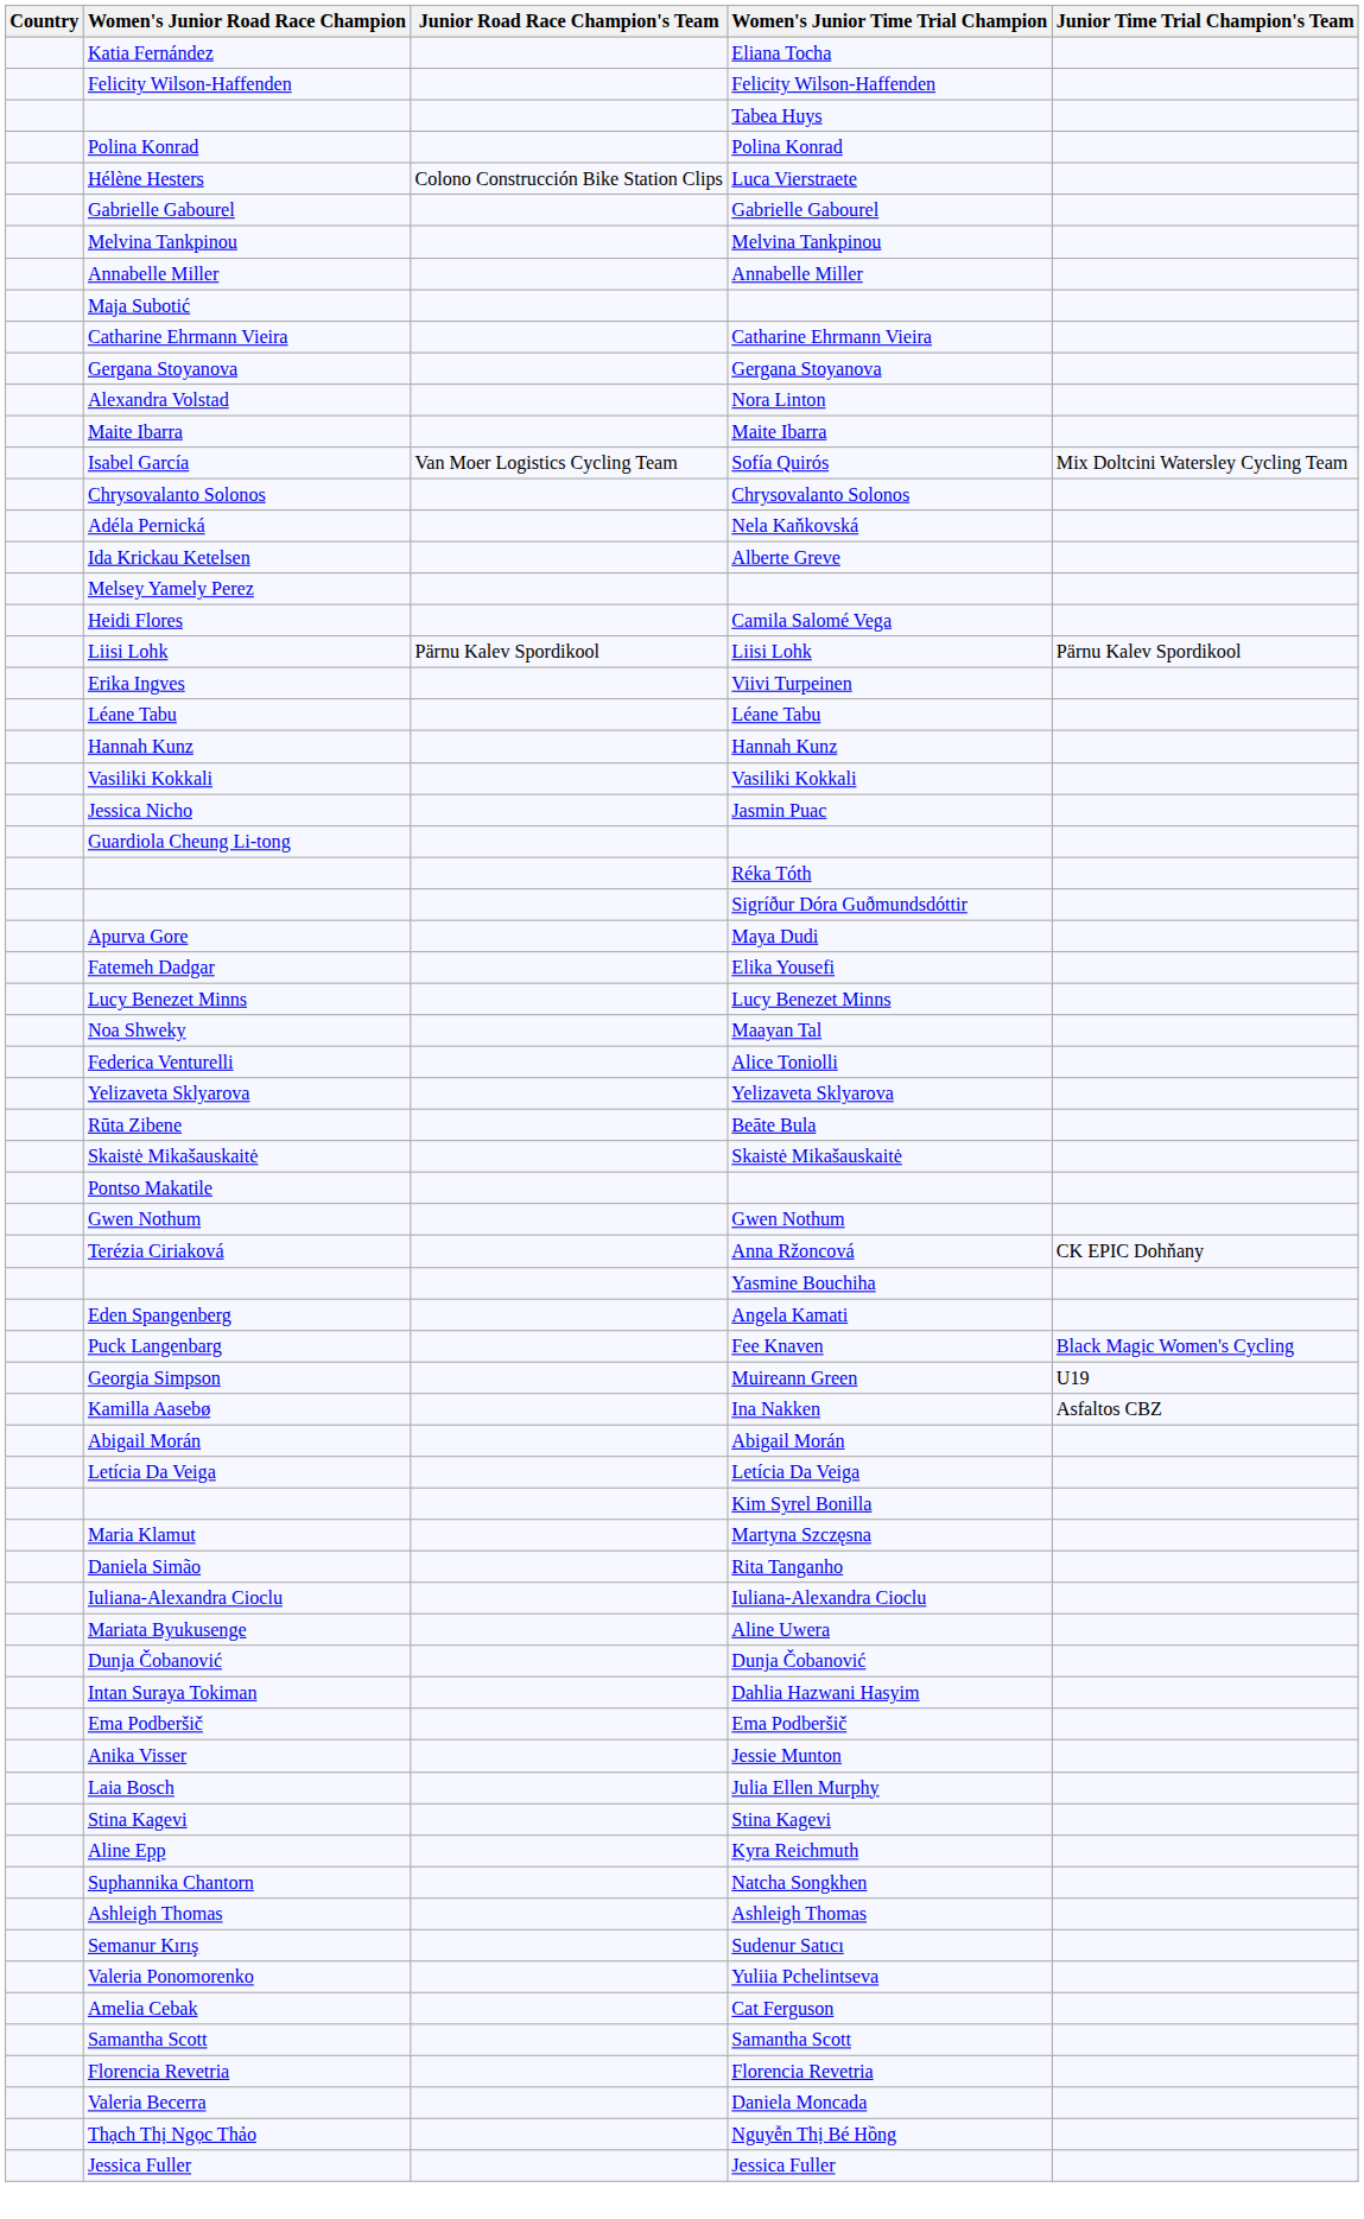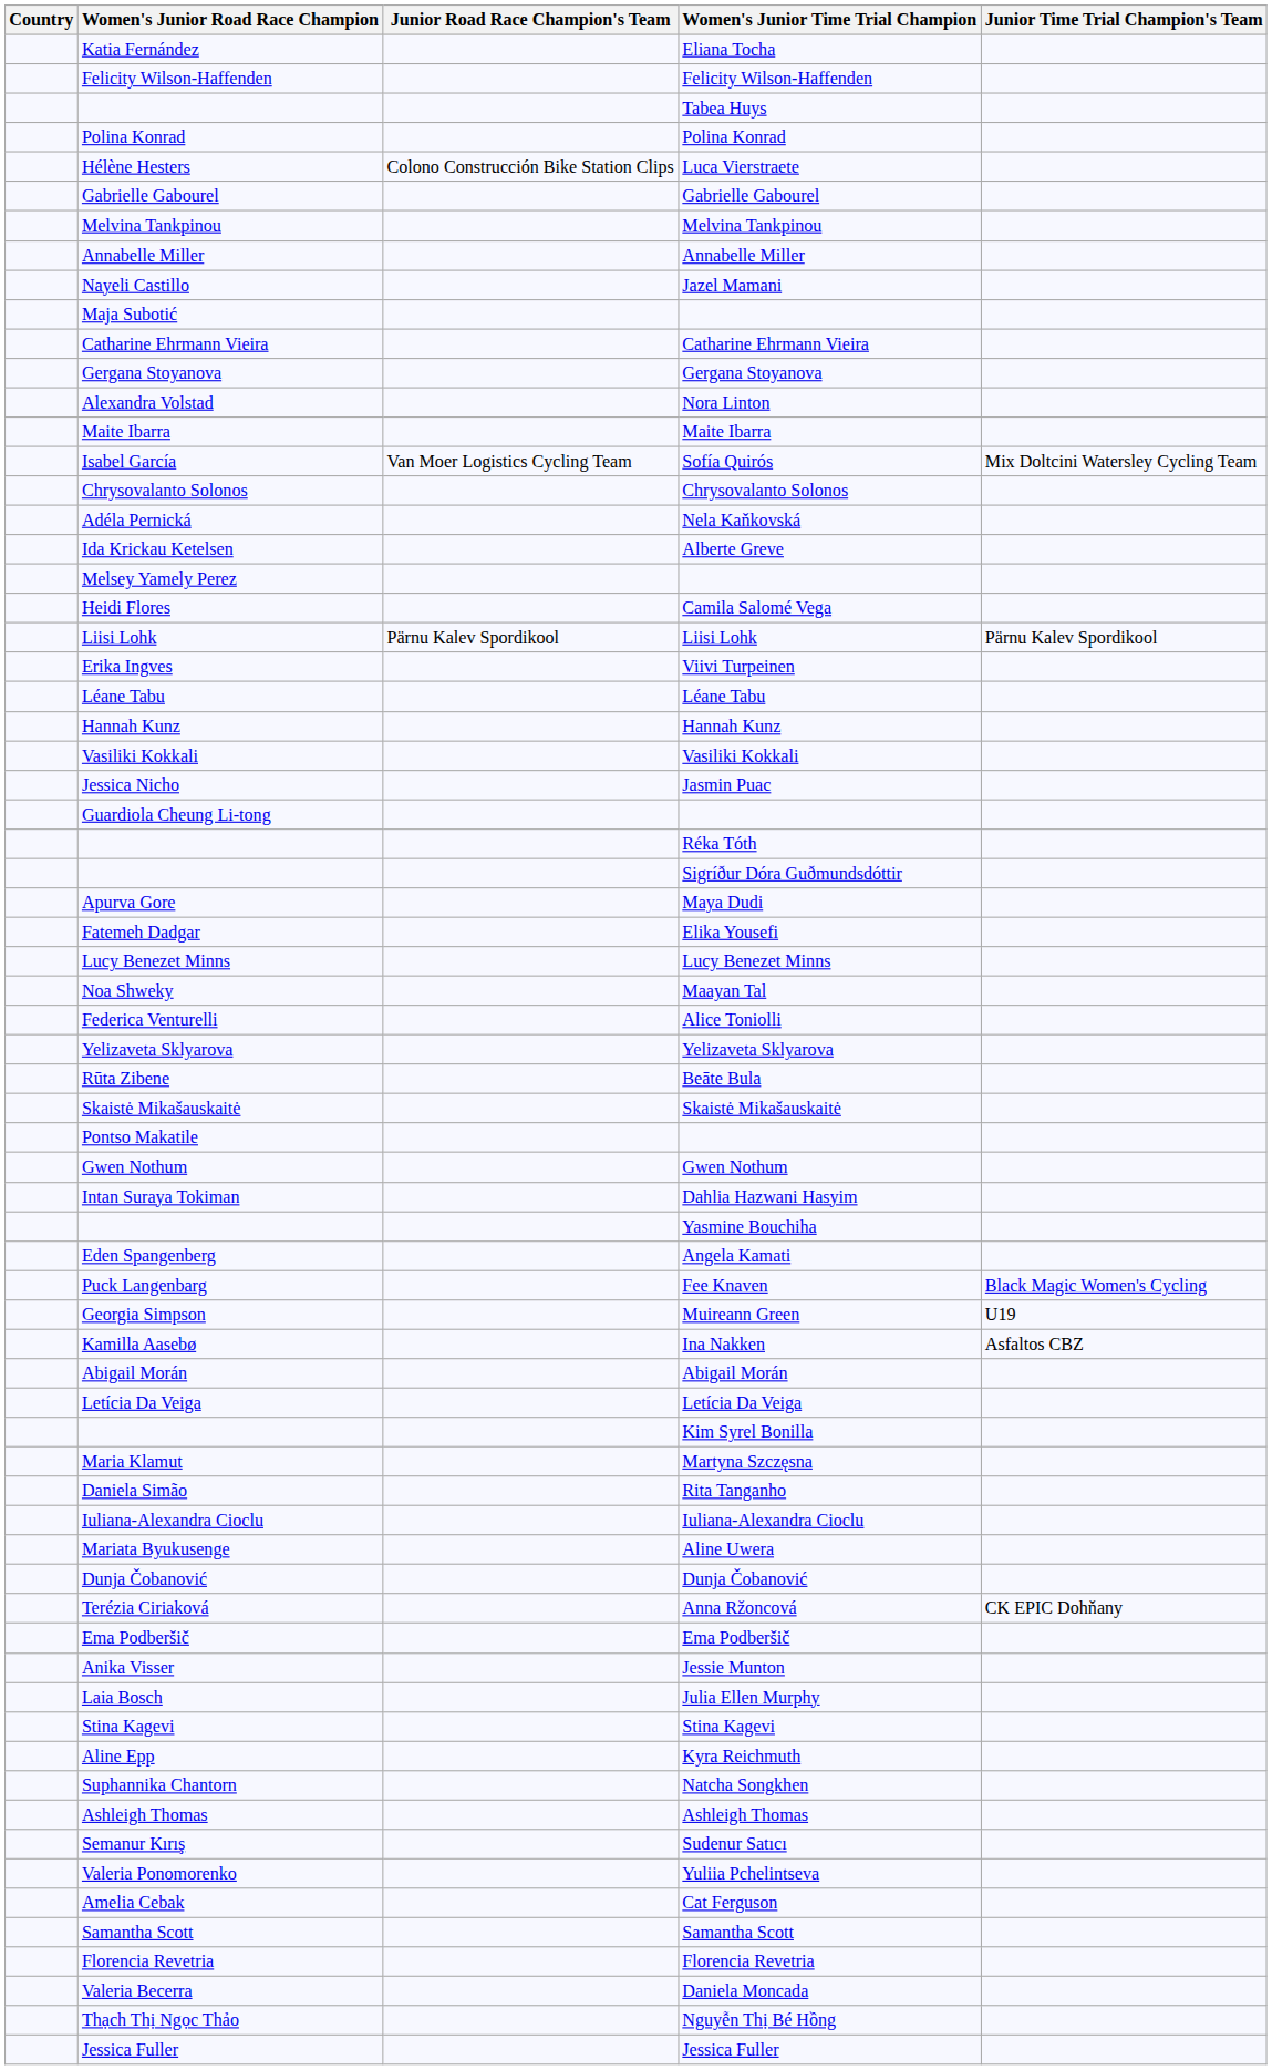+ row: Nayeli Castillo | Jazel Mamani
rows swapped: Dahlia Hazwani Hasyim <-> Anna Ržoncová
